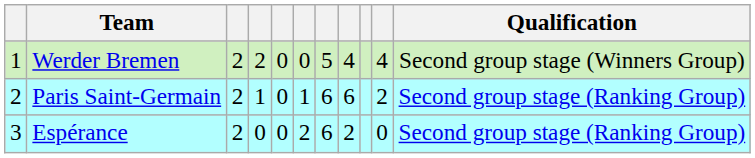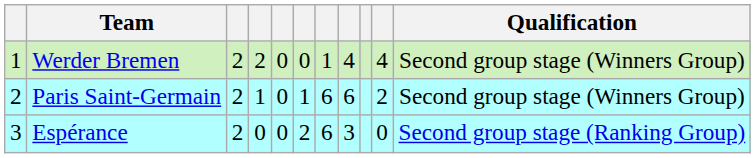Werder Bremen | column 7: 5 -> 1
Paris Saint-Germain | Qualification: Second group stage (Ranking Group) -> Second group stage (Winners Group)
Espérance | column 8: 2 -> 3
